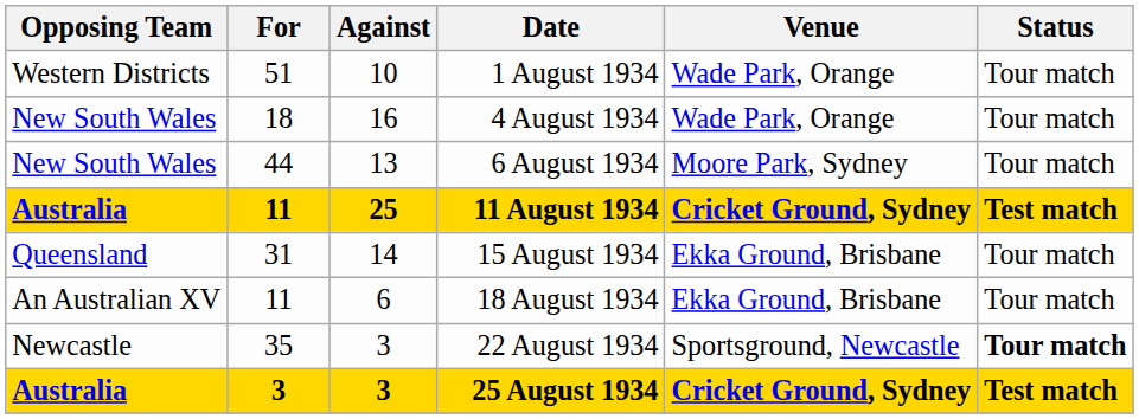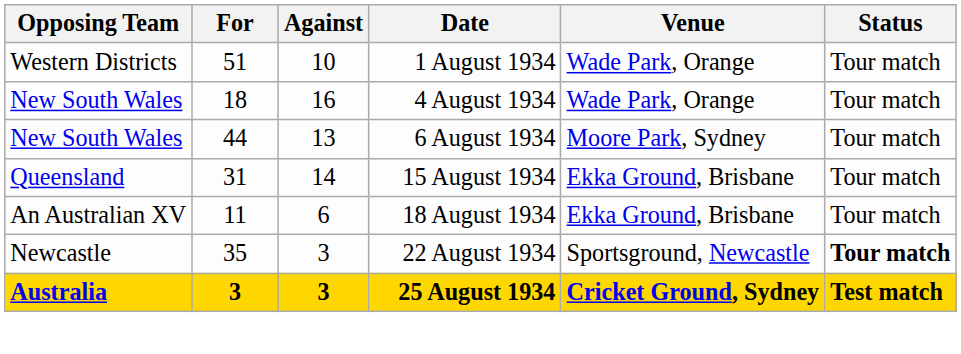- row: Australia | 11 | 25 | 11 August 1934 | Cricket Ground, Sydney | Test match
